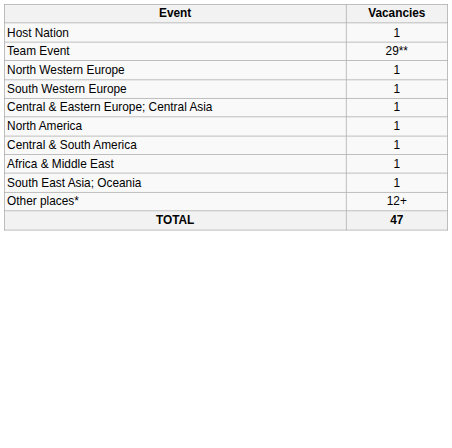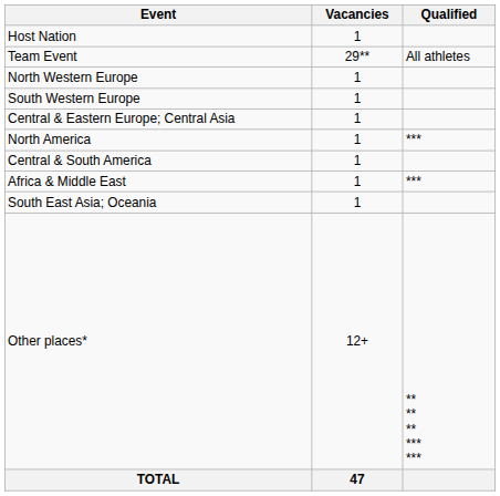+ column: Qualified | All athletes | *** | *** | ** ** ** *** ***
